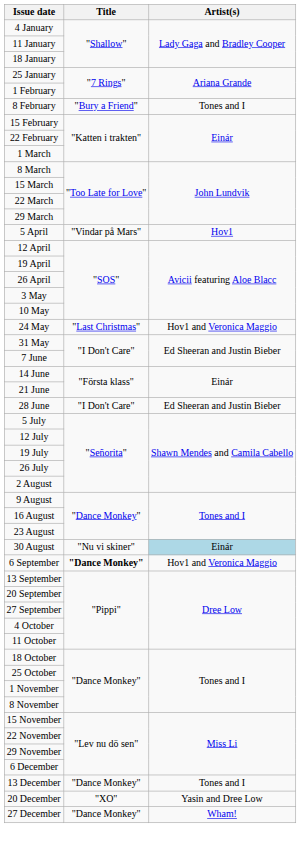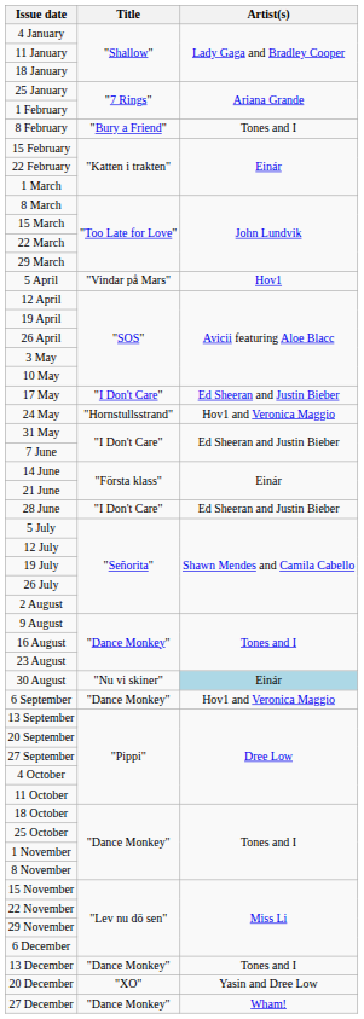+ row: 17 May | "I Don't Care" | Ed Sheeran and Justin Bieber
24 May | Title: "Last Christmas" -> "Hornstullsstrand"
6 September | Title: bold -> normal
